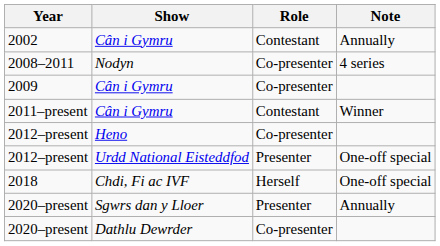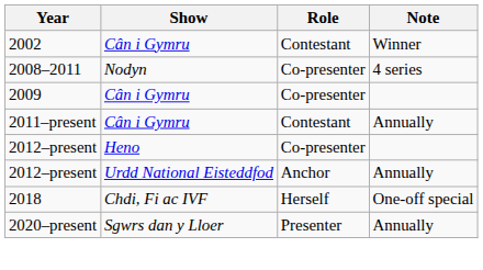2002 | Note: Annually -> Winner
2011–present | Note: Winner -> Annually
2012–present / Urdd National Eisteddfod | Role: Presenter -> Anchor
2012–present / Urdd National Eisteddfod | Note: One-off special -> Annually
- row: 2020–present | Dathlu Dewrder | Co-presenter
